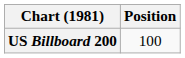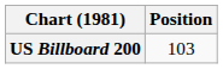US Billboard 200 | Position: 100 -> 103
